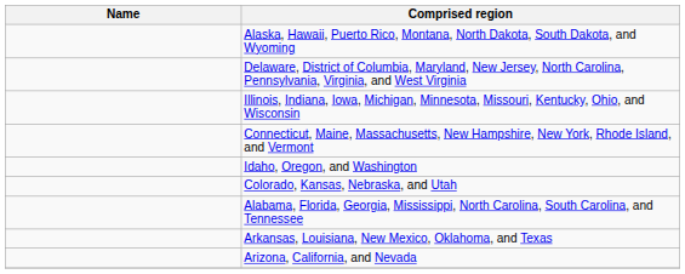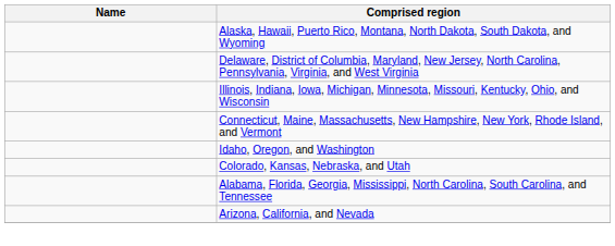- row: Arkansas, Louisiana, New Mexico, Oklahoma, and Texas
